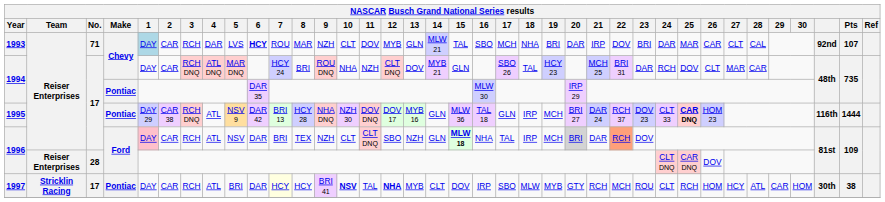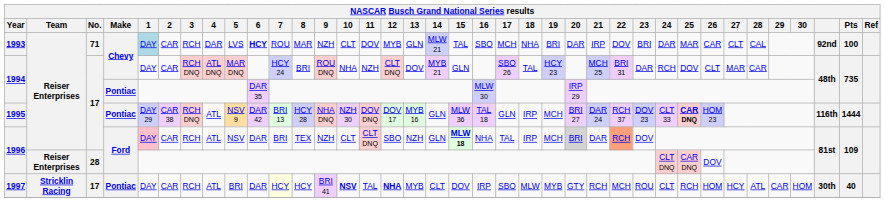1993 | Pts: 107 -> 100
1997 | Pts: 38 -> 40
